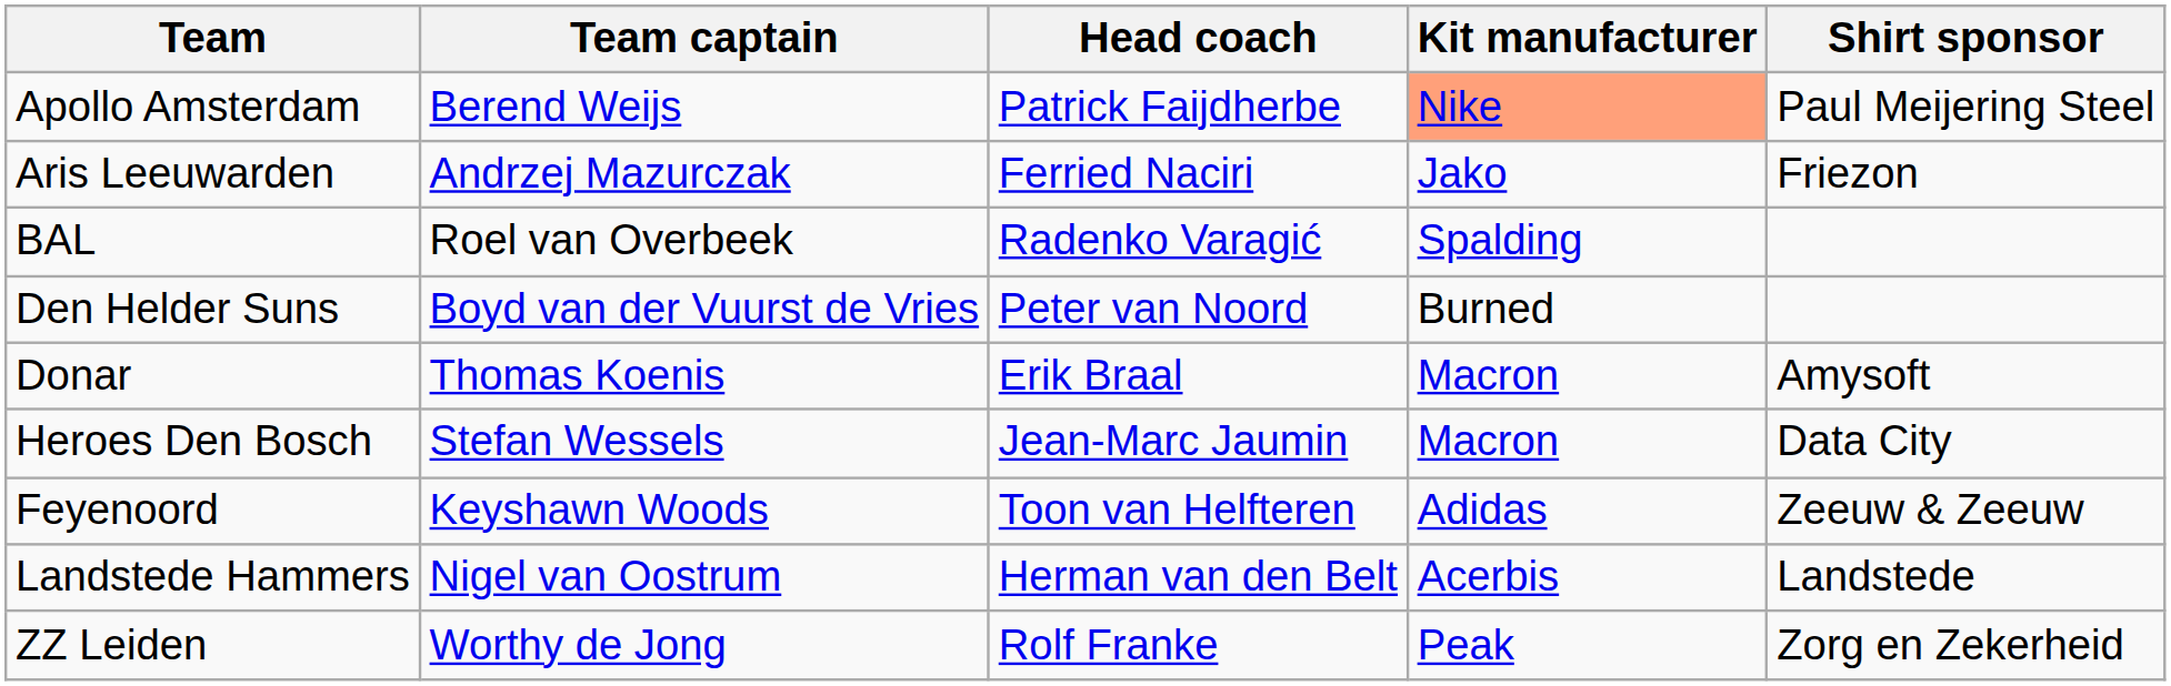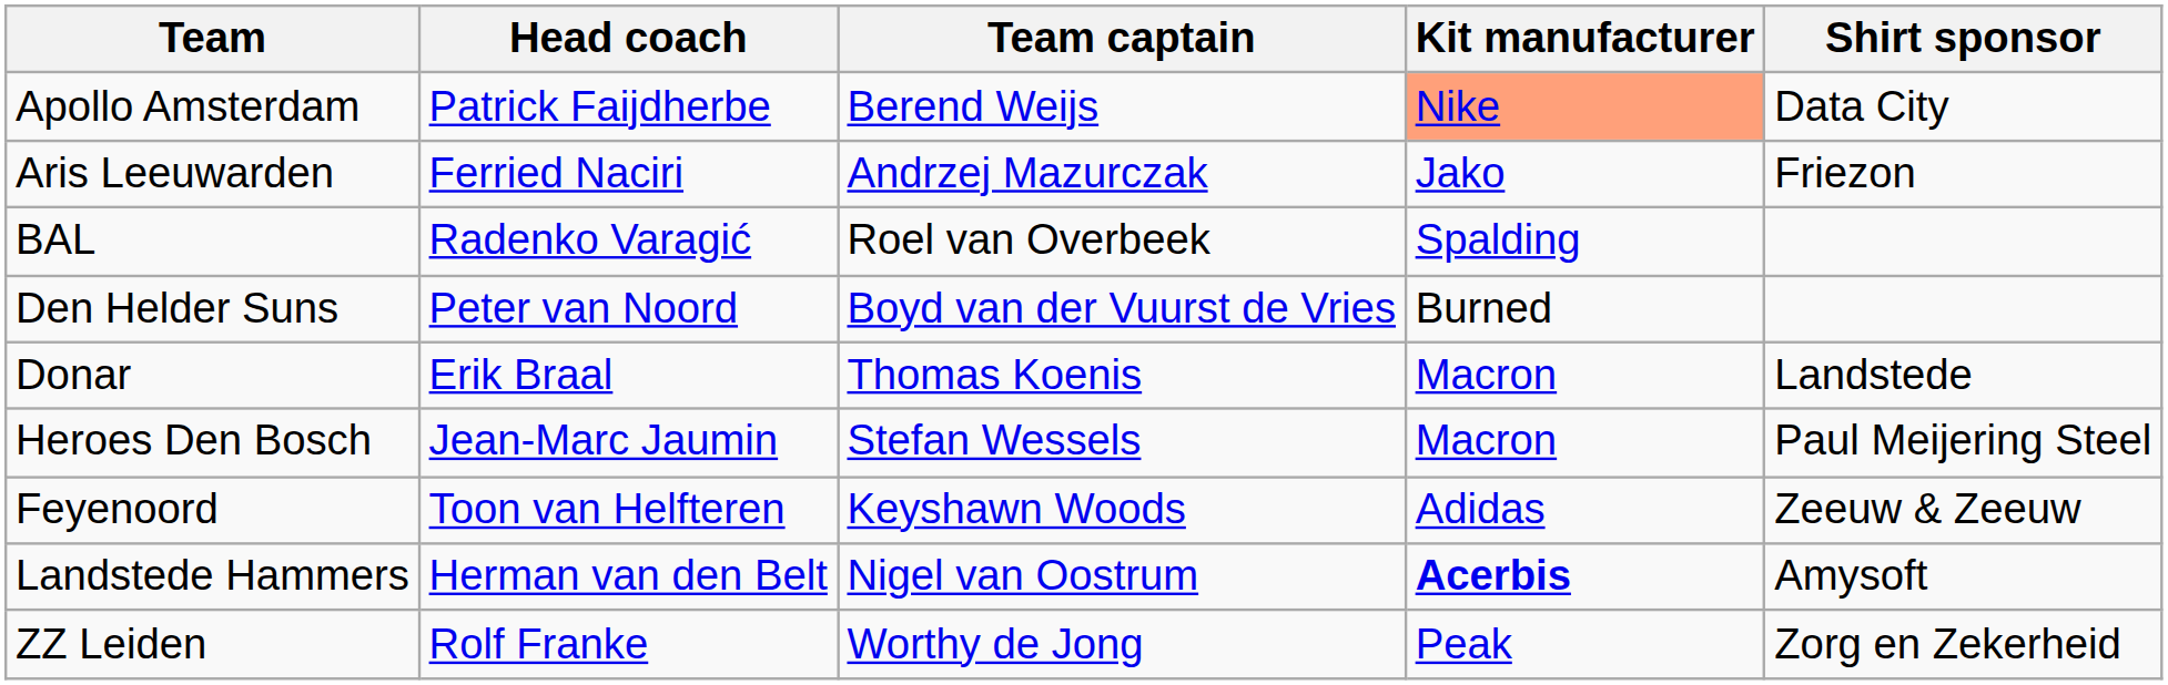columns swapped: Head coach <-> Team captain
Apollo Amsterdam | Shirt sponsor: Paul Meijering Steel -> Data City
Donar | Shirt sponsor: Amysoft -> Landstede
Heroes Den Bosch | Shirt sponsor: Data City -> Paul Meijering Steel
Landstede Hammers | Kit manufacturer: normal -> bold
Landstede Hammers | Shirt sponsor: Landstede -> Amysoft
